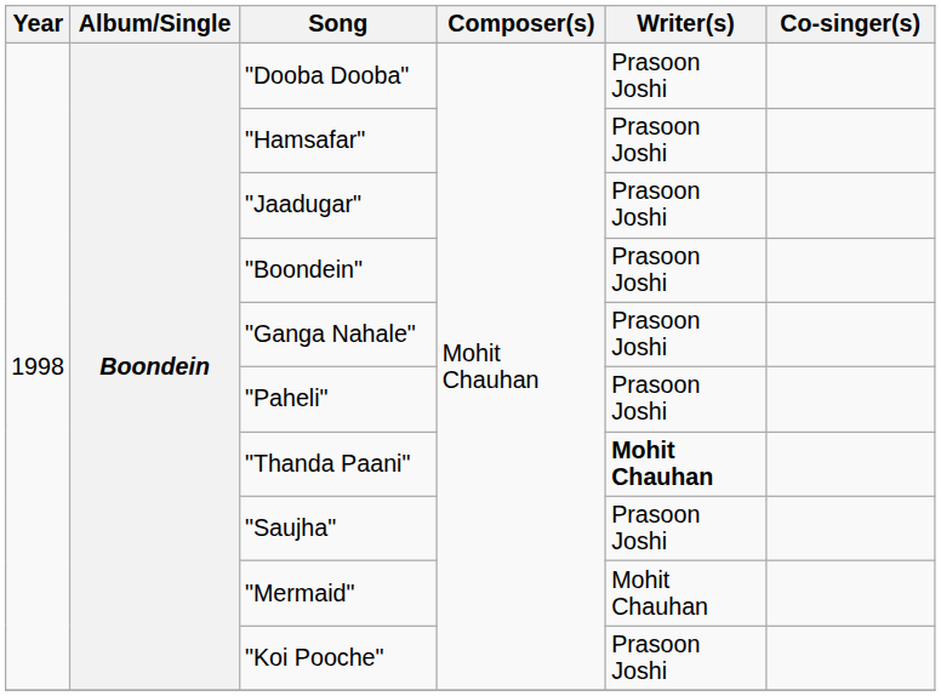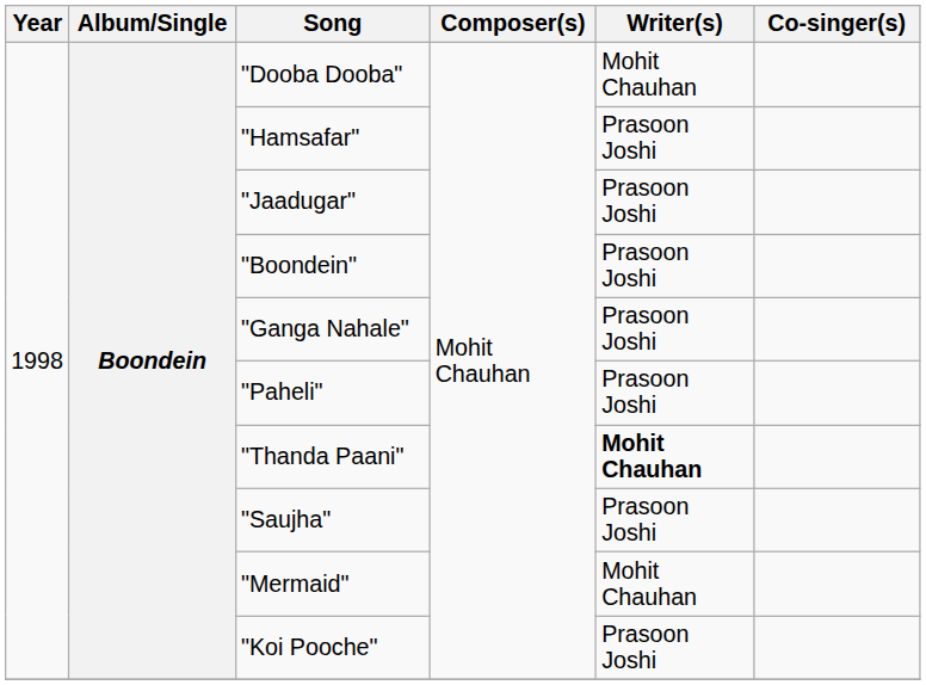"Dooba Dooba" | Writer(s): Prasoon Joshi -> Mohit Chauhan
